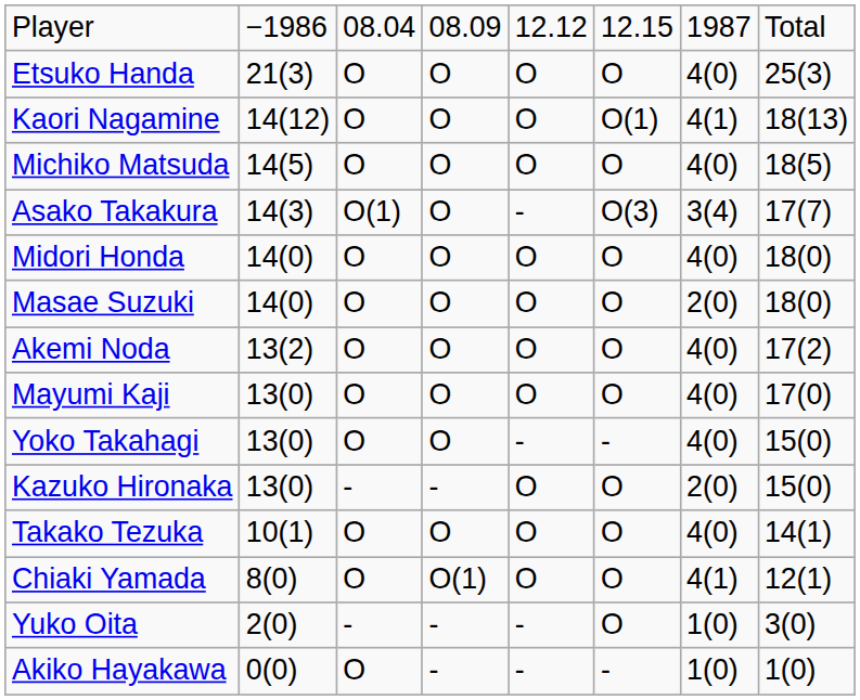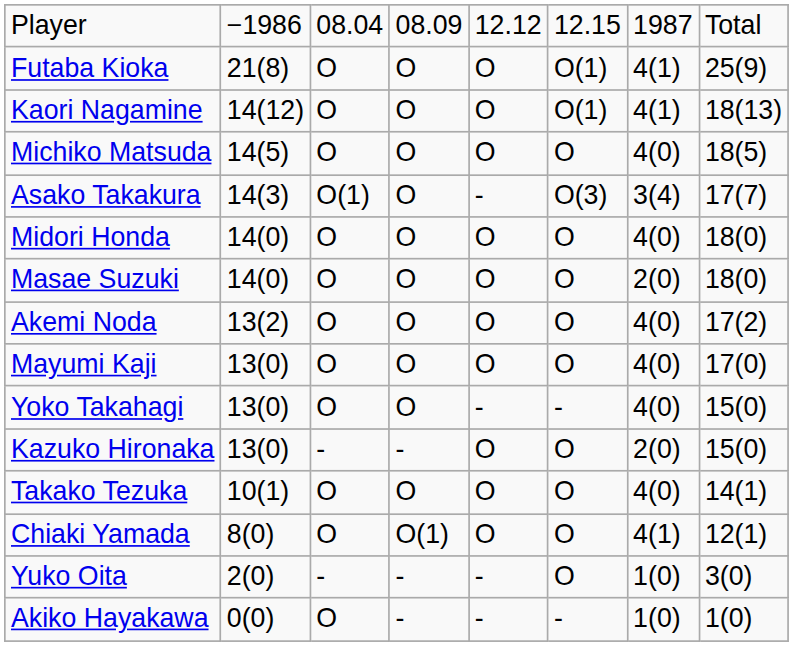+ row: Futaba Kioka | 21(8) | O | O | O | O(1) | 4(1) | 25(9)
- row: Etsuko Handa | 21(3) | O | O | O | O | 4(0) | 25(3)
